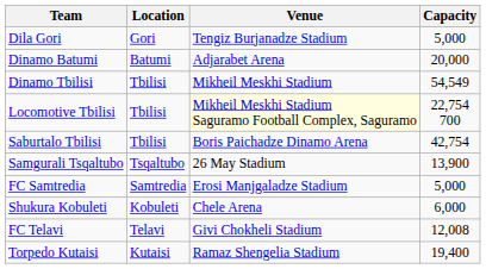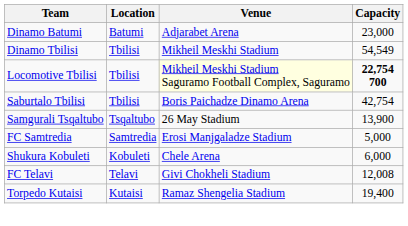- row: Dila Gori | Gori | Tengiz Burjanadze Stadium | 5,000
Dinamo Batumi | Capacity: 20,000 -> 23,000
Locomotive Tbilisi | Capacity: normal -> bold
